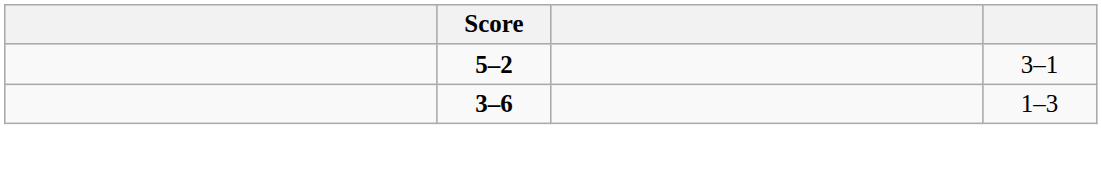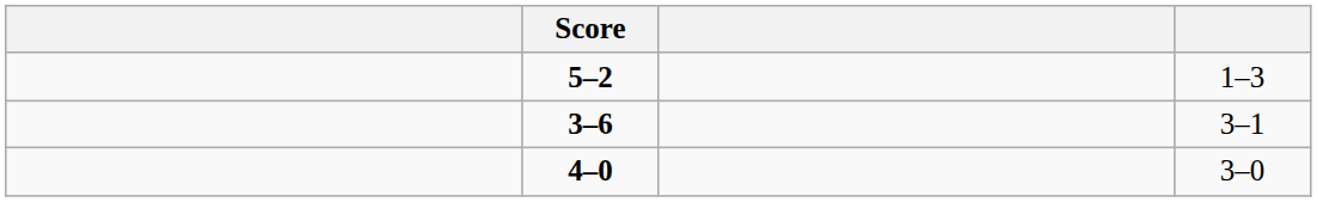5–2 | column 4: 3–1 -> 1–3
3–6 | column 4: 1–3 -> 3–1
+ row: 4–0 | 3–0
